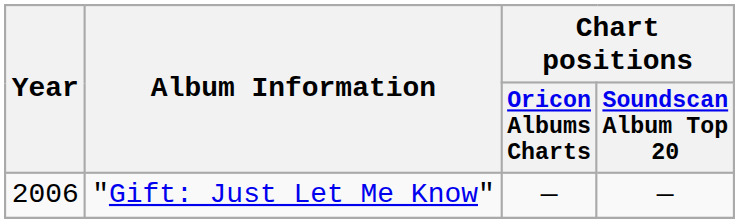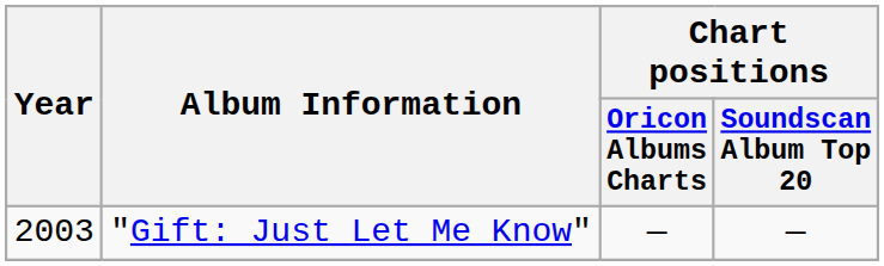"Gift: Just Let Me Know" | Year: 2006 -> 2003
